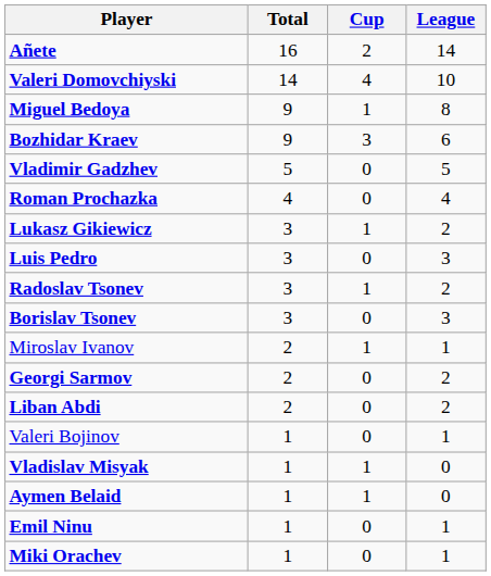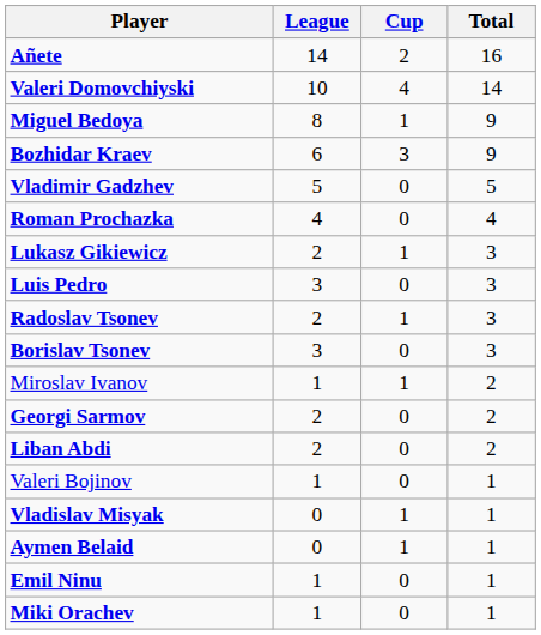columns swapped: League <-> Total
